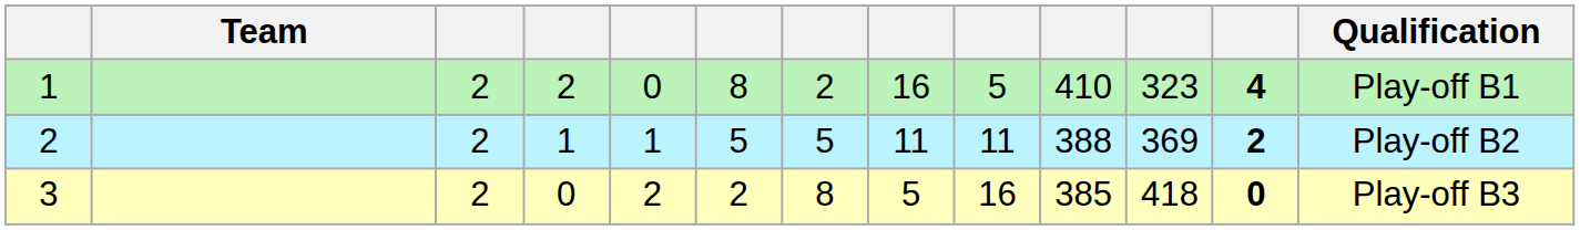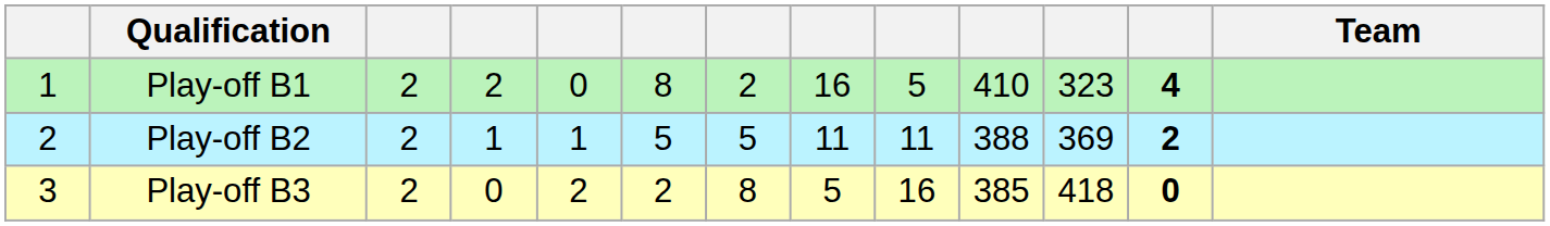columns swapped: Team <-> Qualification
